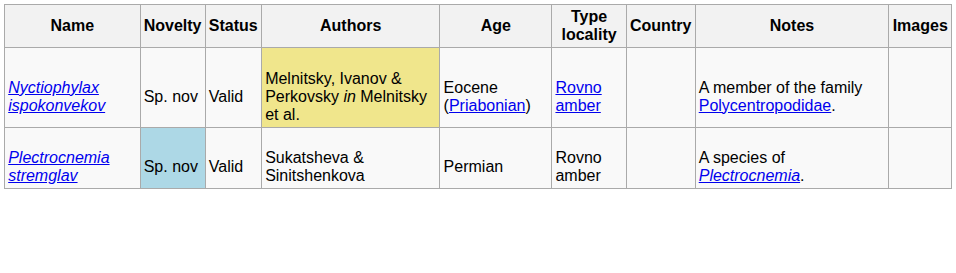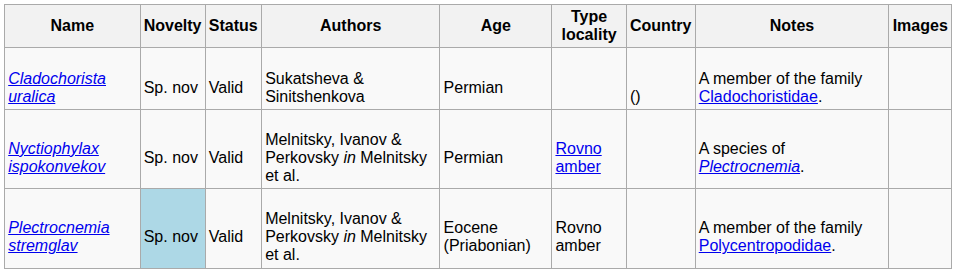+ row: Cladochorista uralica | Sp. nov | Valid | Sukatsheva & Sinitshenkova | Permian | () | A member of the family Cladochoristidae.
Nyctiophylax ispokonvekov | Authors: khaki background -> no background
Nyctiophylax ispokonvekov | Age: Eocene (Priabonian) -> Permian
Nyctiophylax ispokonvekov | Notes: A member of the family Polycentropodidae. -> A species of Plectrocnemia.
Plectrocnemia stremglav | Authors: Sukatsheva & Sinitshenkova -> Melnitsky, Ivanov & Perkovsky in Melnitsky et al.
Plectrocnemia stremglav | Age: Permian -> Eocene (Priabonian)
Plectrocnemia stremglav | Notes: A species of Plectrocnemia. -> A member of the family Polycentropodidae.
